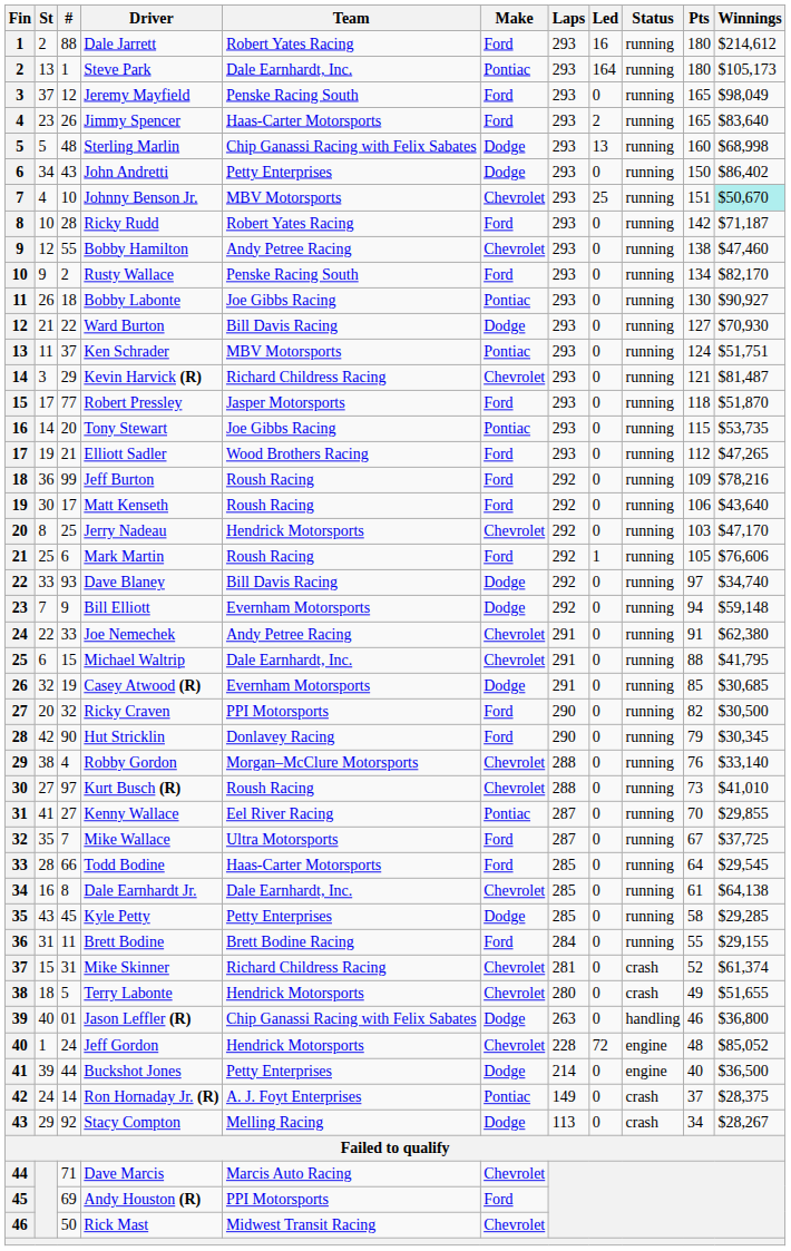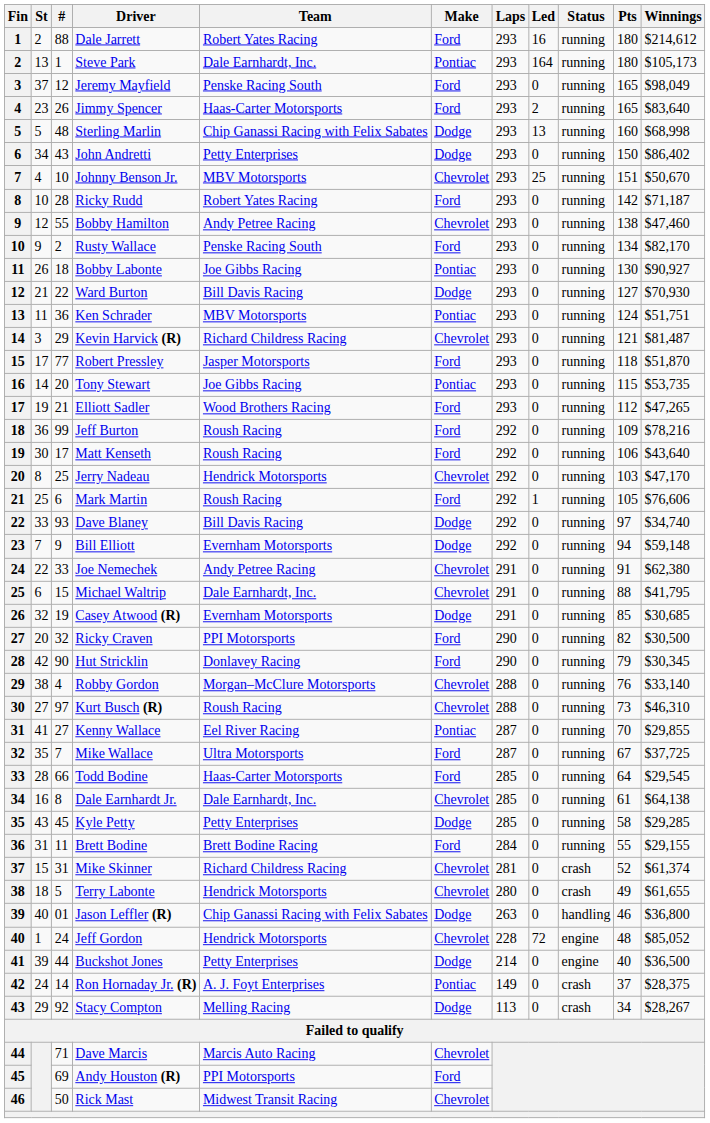Johnny Benson Jr. | Winnings: paleturquoise background -> no background
Ken Schrader | #: 37 -> 36
Kurt Busch (R) | Winnings: $41,010 -> $46,310
Terry Labonte | Winnings: $51,655 -> $61,655
